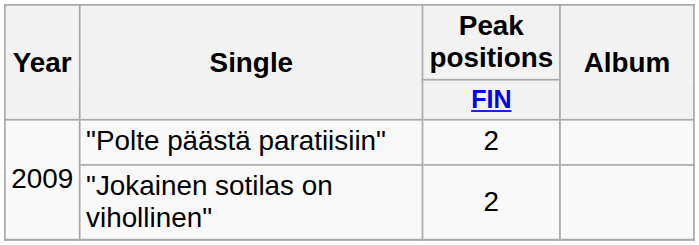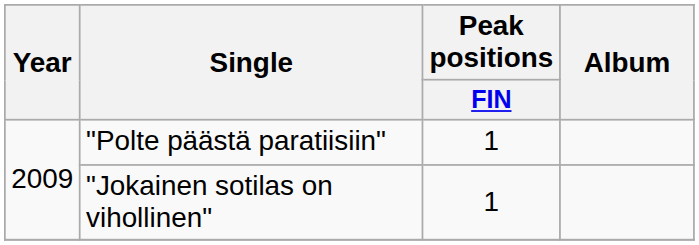"Polte päästä paratiisiin" | Peak positions / FIN: 2 -> 1
"Jokainen sotilas on vihollinen" | Peak positions / FIN: 2 -> 1
